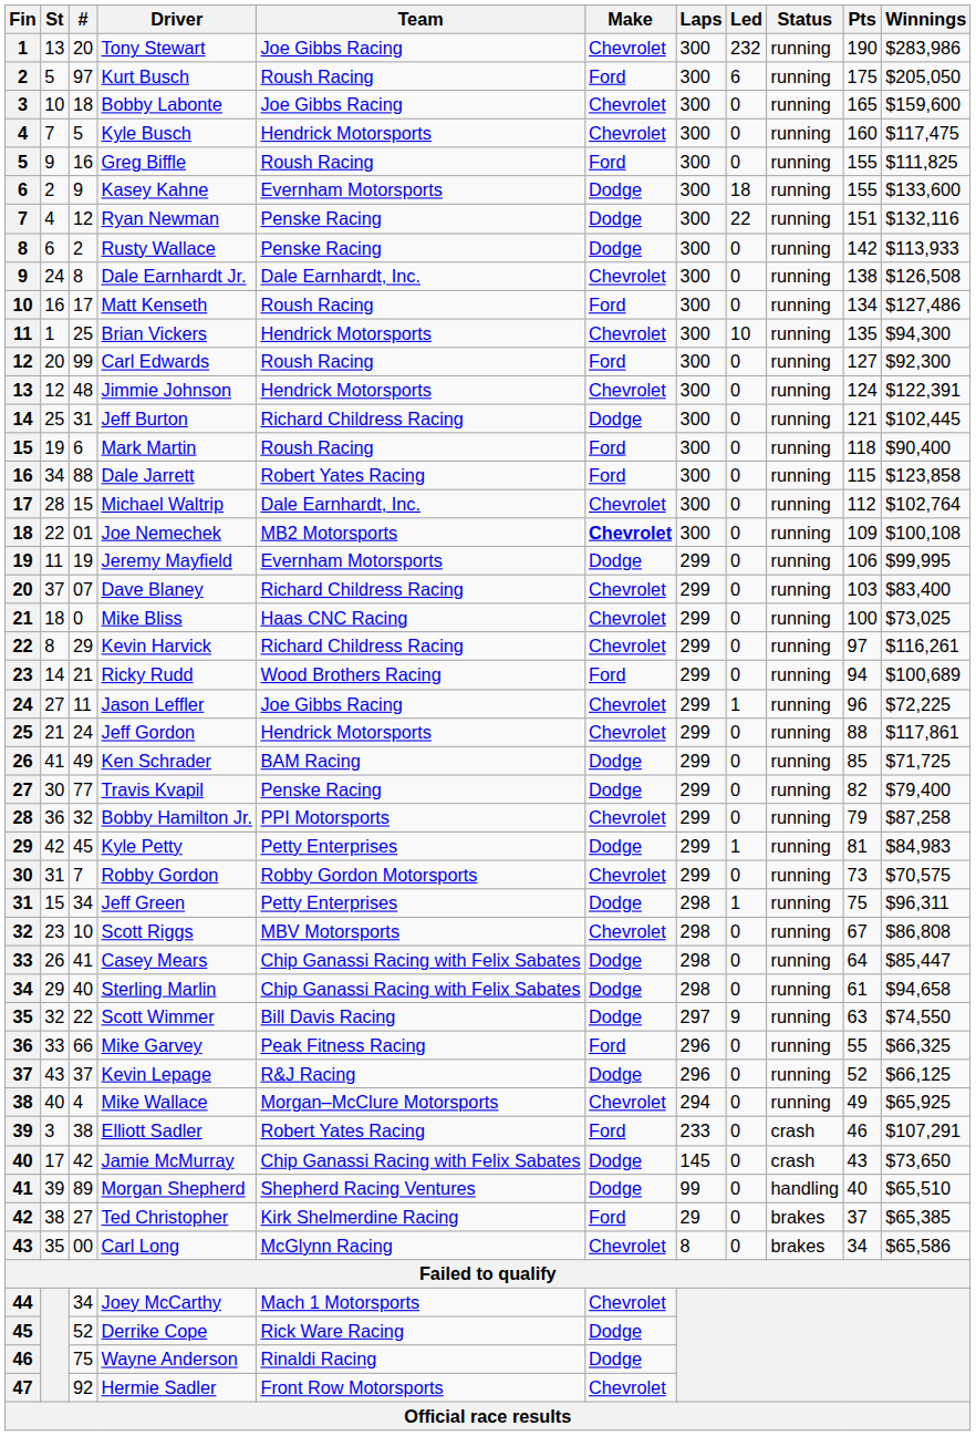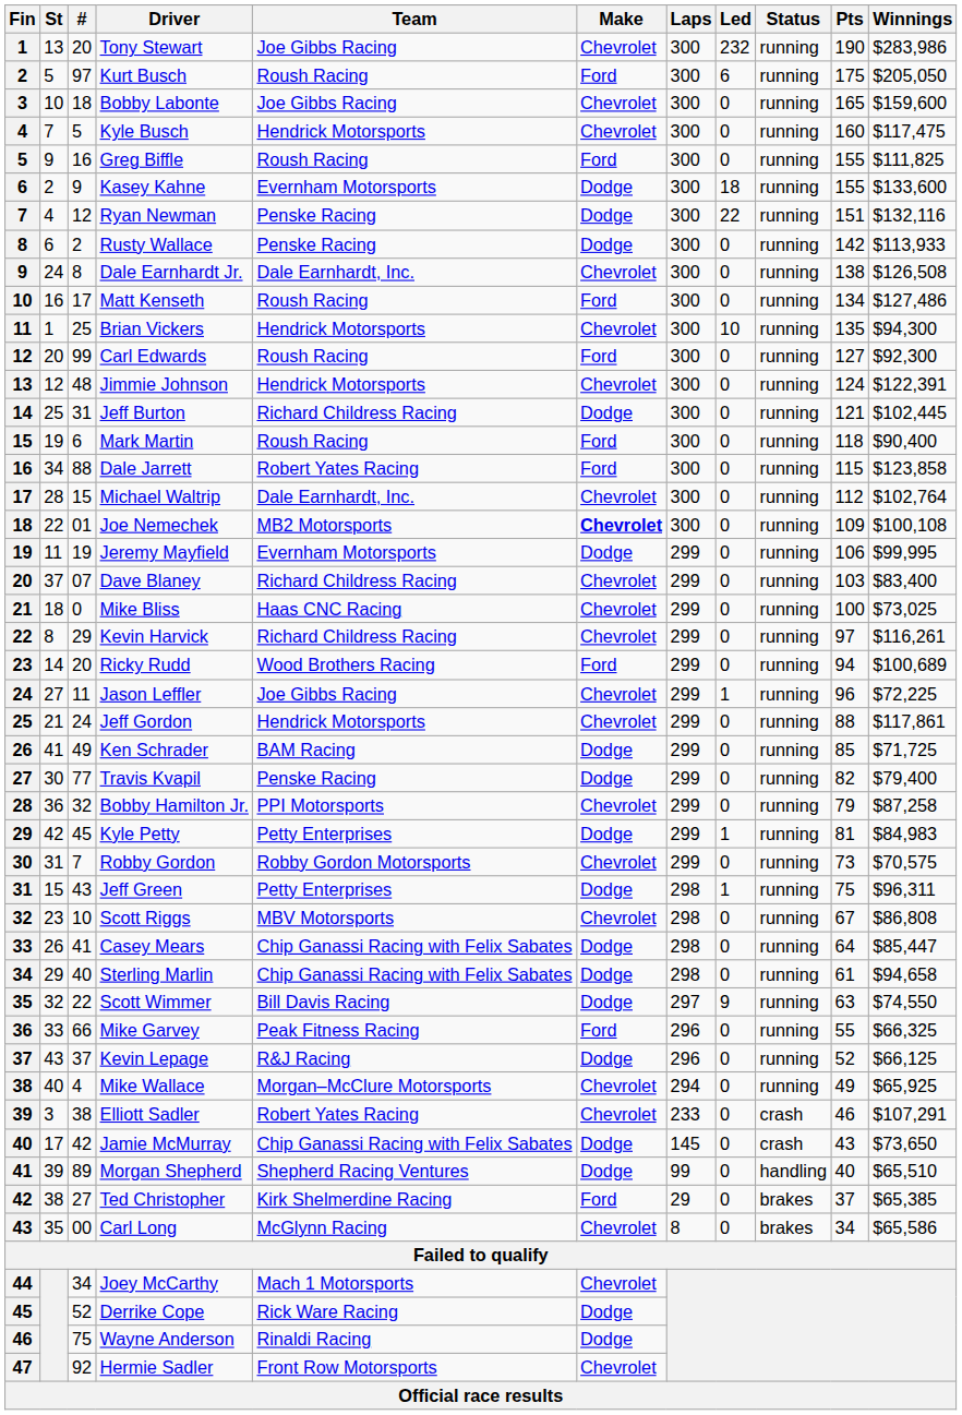Ricky Rudd | #: 21 -> 20
Jeff Green | #: 34 -> 43
Elliott Sadler | Make: Ford -> Chevrolet
